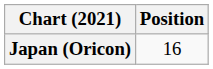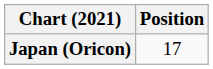Japan (Oricon) | Position: 16 -> 17
